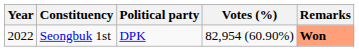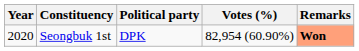Seongbuk 1st | Year: 2022 -> 2020
